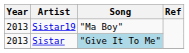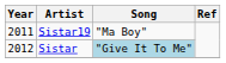Sistar19 | Year: 2013 -> 2011
Sistar | Year: 2013 -> 2012
